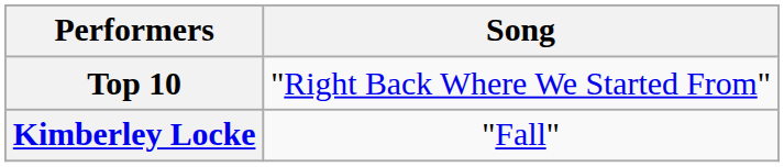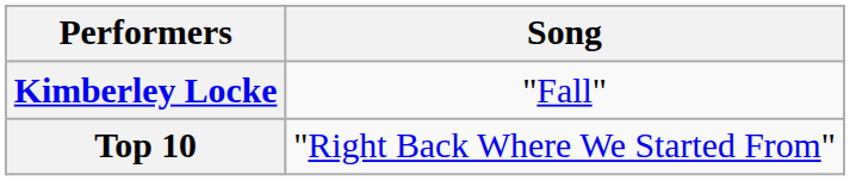rows swapped: Top 10 <-> Kimberley Locke
